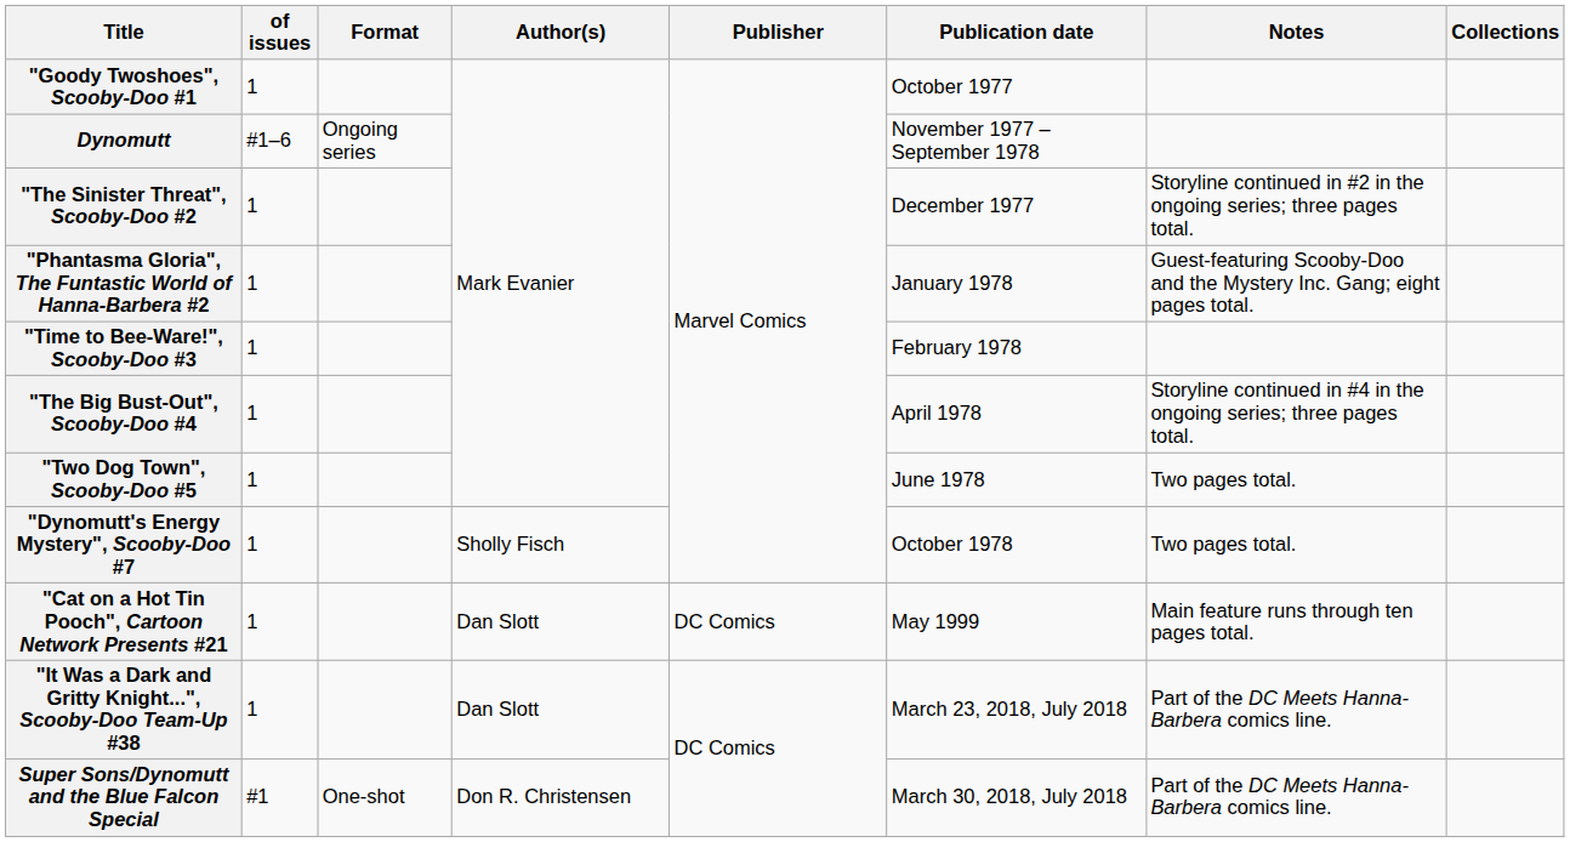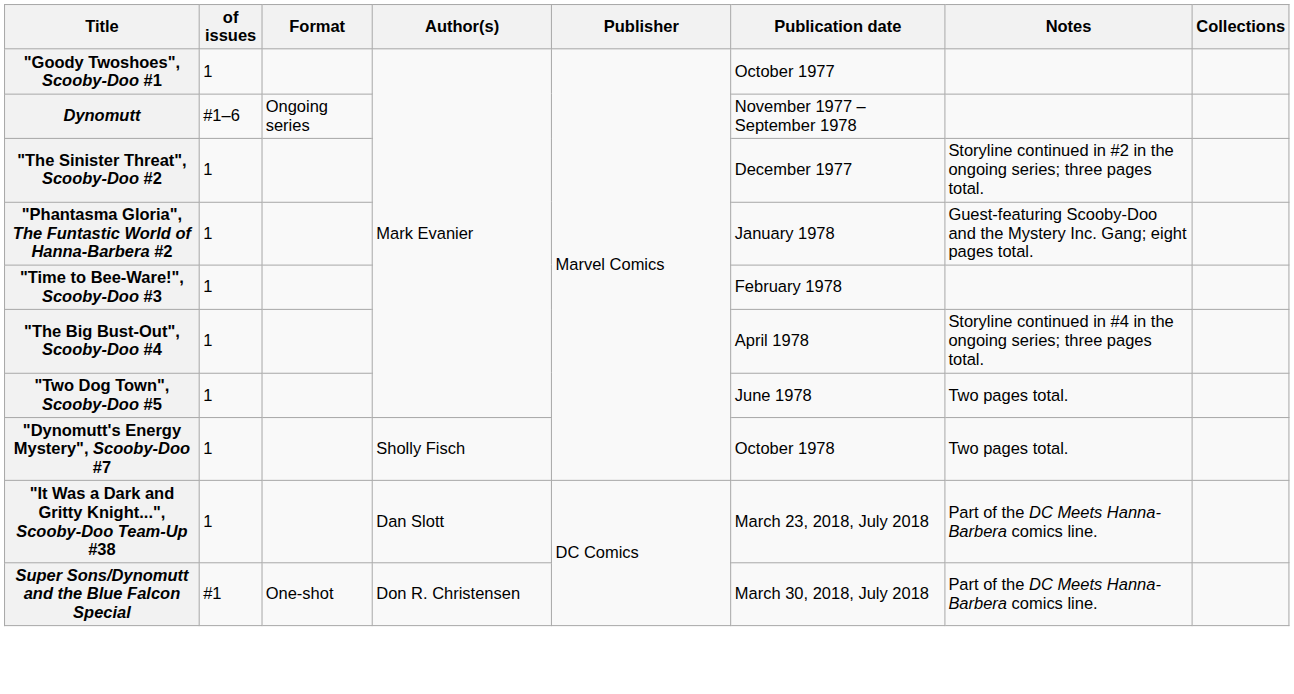- row: "Cat on a Hot Tin Pooch", Cartoon Network Presents #21 | 1 | Dan Slott | DC Comics | May 1999 | Main feature runs through ten pages total.
